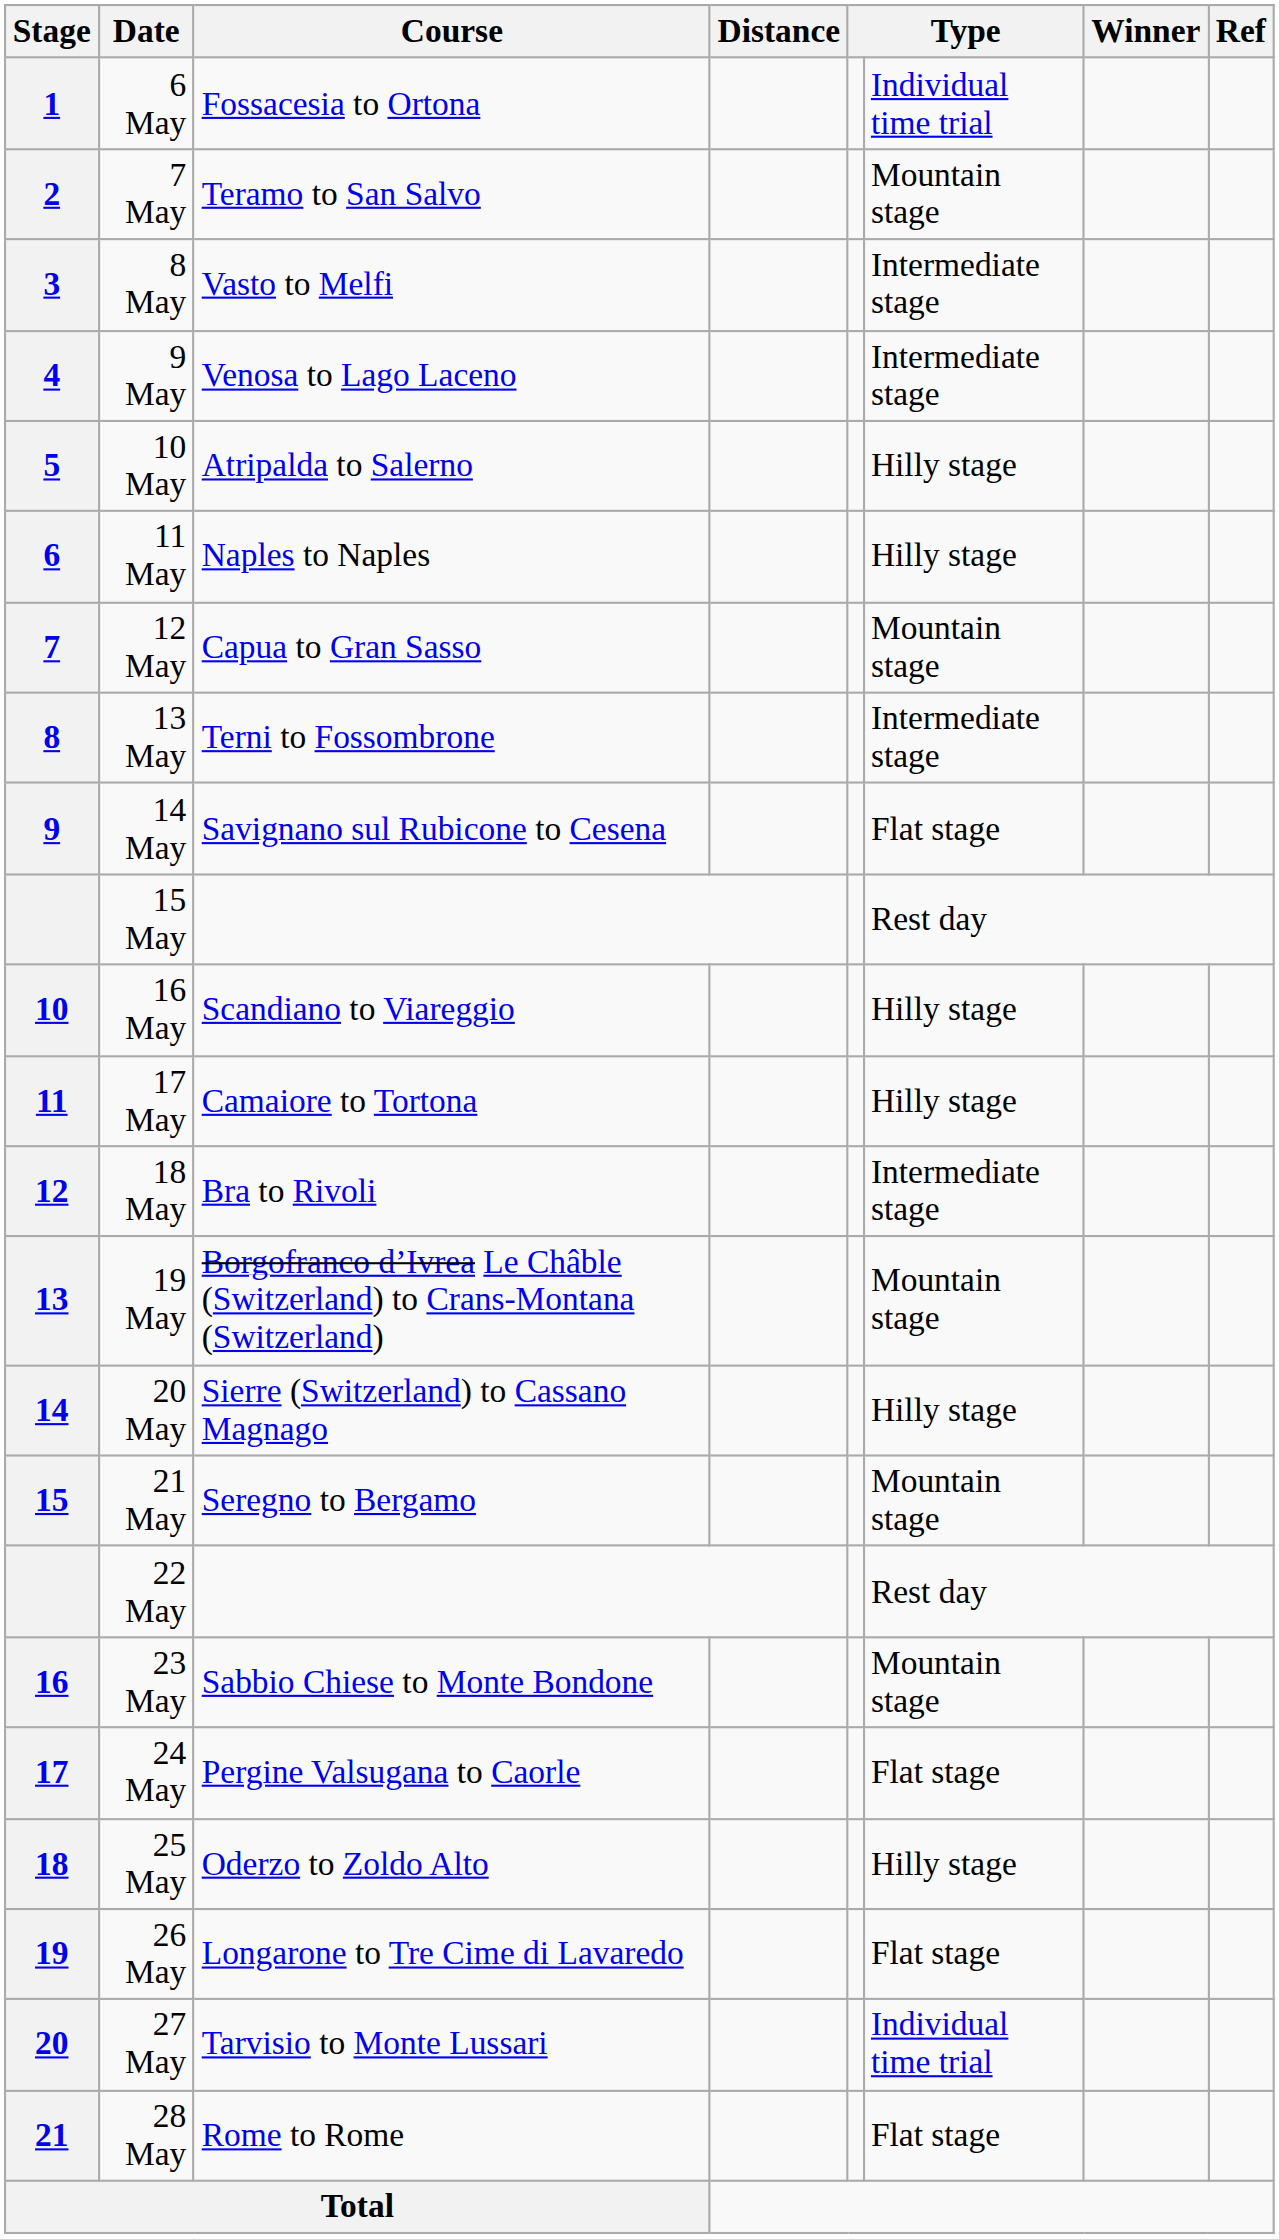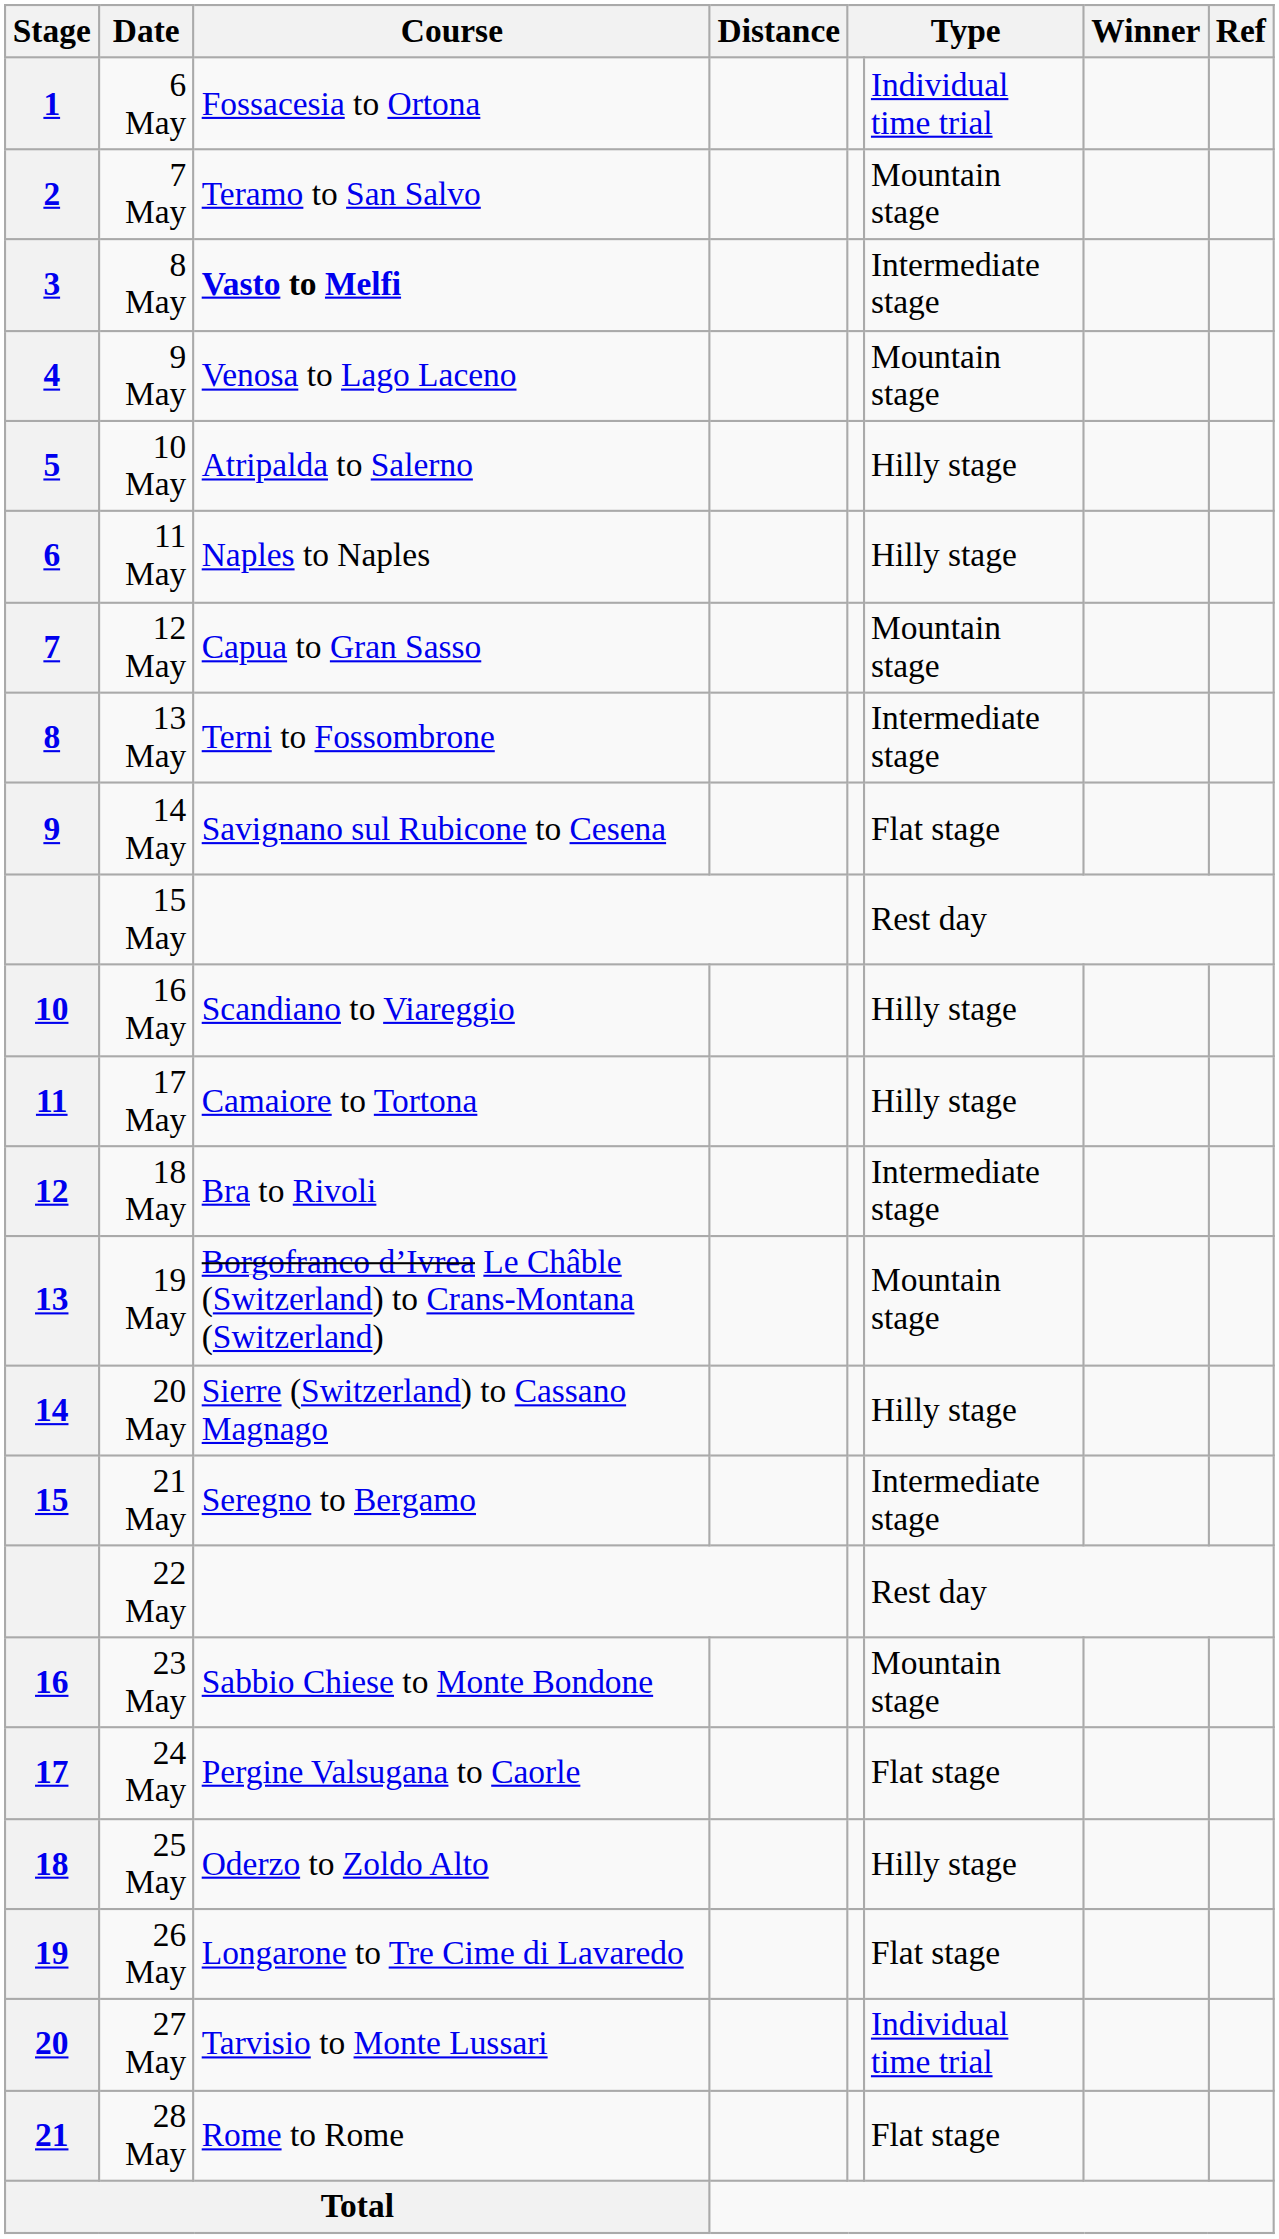8 May | Course: normal -> bold
9 May | column 6: Intermediate stage -> Mountain stage
21 May | column 6: Mountain stage -> Intermediate stage
